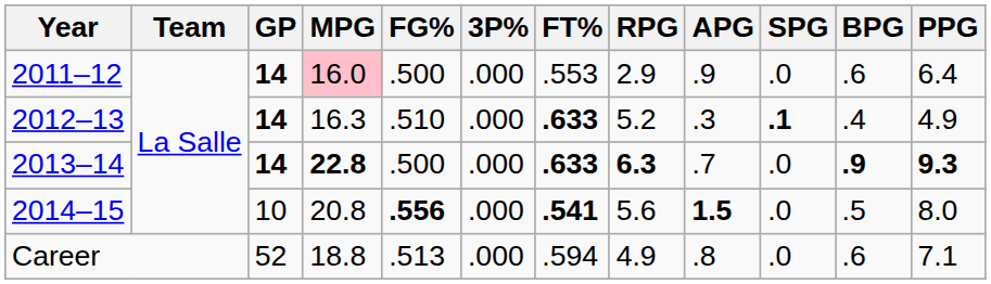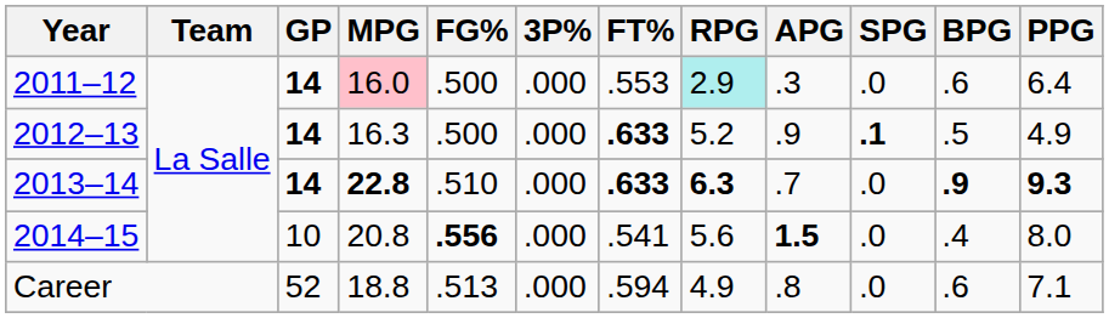2011–12 | RPG: no background -> paleturquoise background
2011–12 | APG: .9 -> .3
2012–13 | FG%: .510 -> .500
2012–13 | APG: .3 -> .9
2012–13 | BPG: .4 -> .5
2013–14 | FG%: .500 -> .510
2014–15 | FT%: bold -> normal
2014–15 | BPG: .5 -> .4
